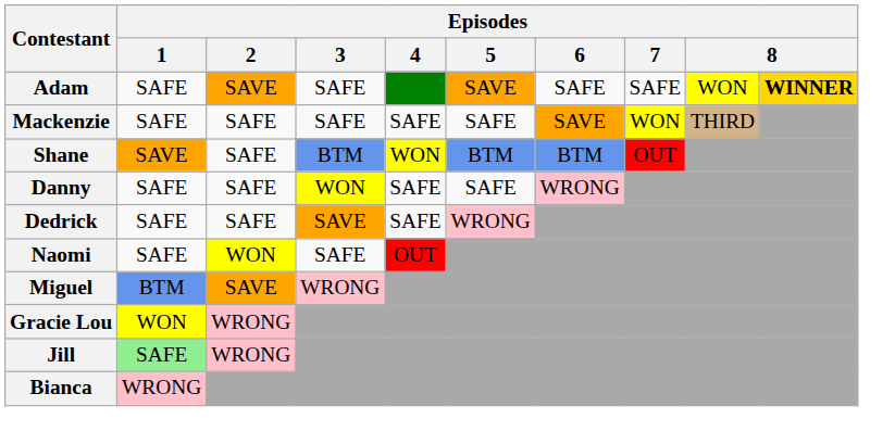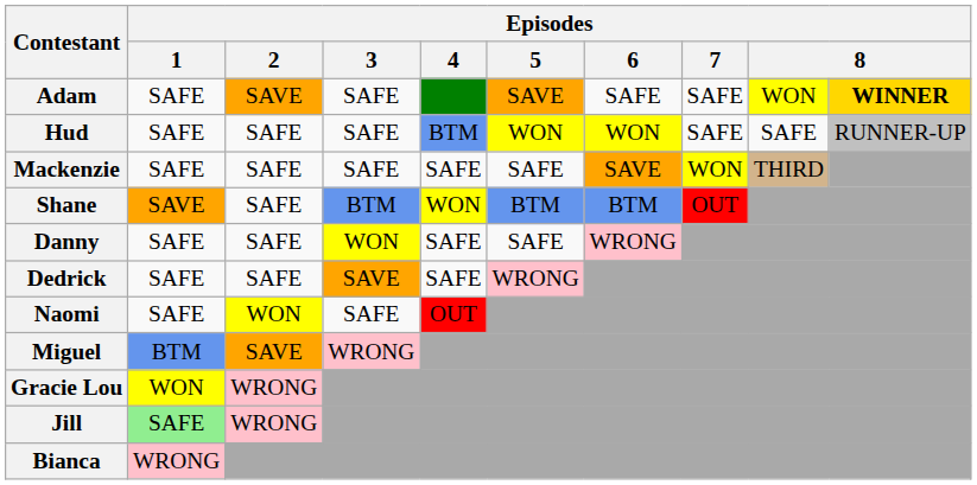+ row: Hud | SAFE | SAFE | SAFE | BTM | WON | WON | SAFE | SAFE | RUNNER-UP
